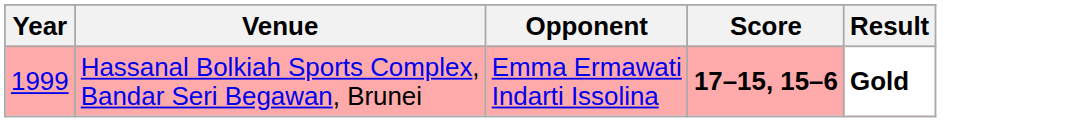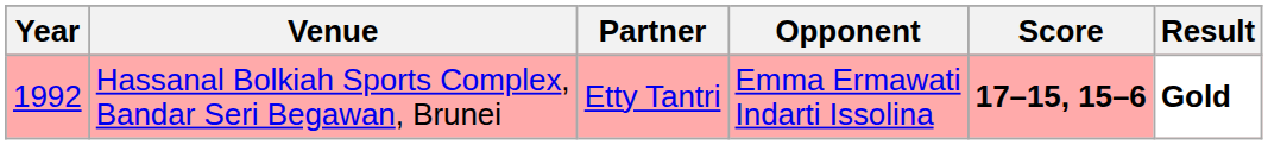+ column: Partner | Etty Tantri
Hassanal Bolkiah Sports Complex, Bandar Seri Begawan, Brunei | Year: 1999 -> 1992
